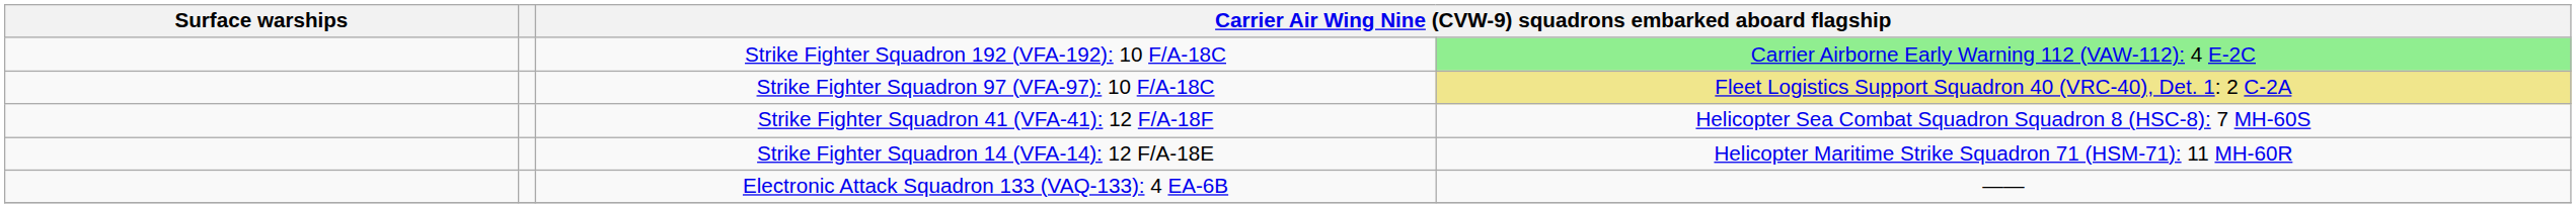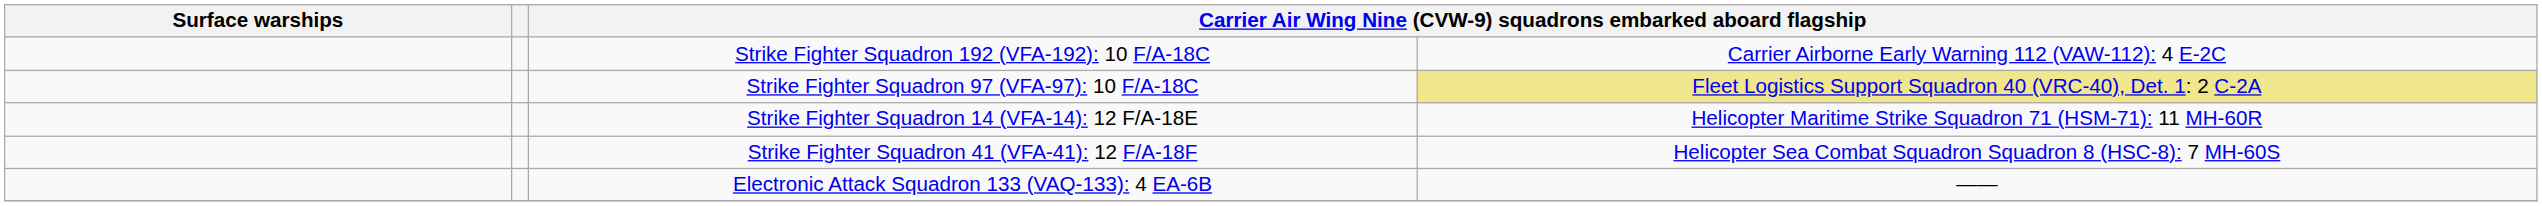Strike Fighter Squadron 192 (VFA-192): 10 F/A-18C | column 4: lightgreen background -> no background
rows swapped: Strike Fighter Squadron 41 (VFA-41): 12 F/A-18F <-> Strike Fighter Squadron 14 (VFA-14): 12 F/A-18E
